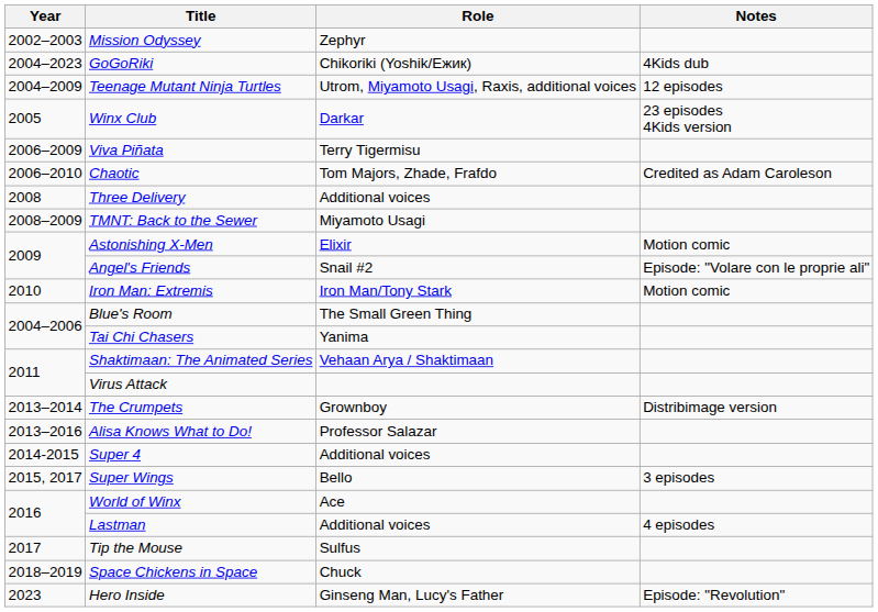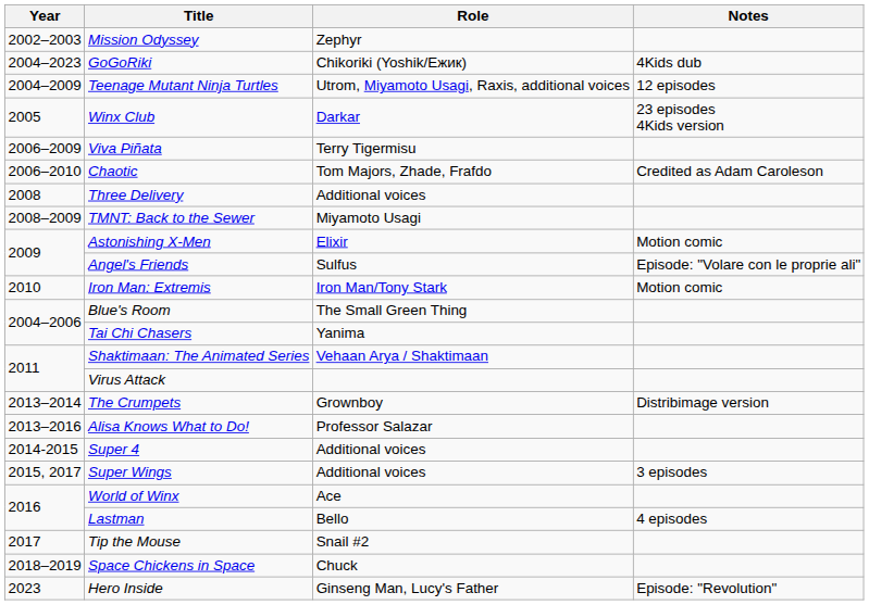Angel's Friends | Role: Snail #2 -> Sulfus
Super Wings | Role: Bello -> Additional voices
Lastman | Role: Additional voices -> Bello
Tip the Mouse | Role: Sulfus -> Snail #2
